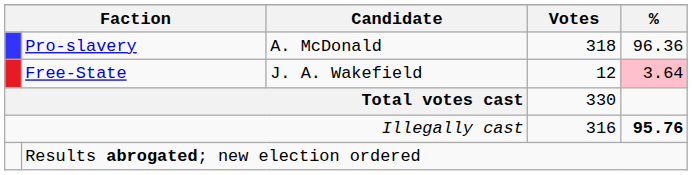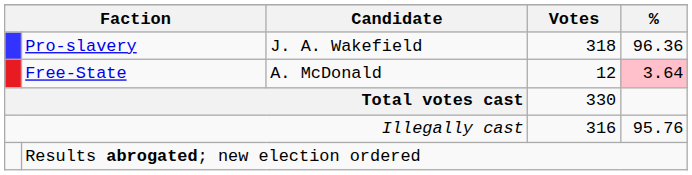Pro-slavery | Candidate: A. McDonald -> J. A. Wakefield
Free-State | Candidate: J. A. Wakefield -> A. McDonald
Illegally cast | %: bold -> normal
